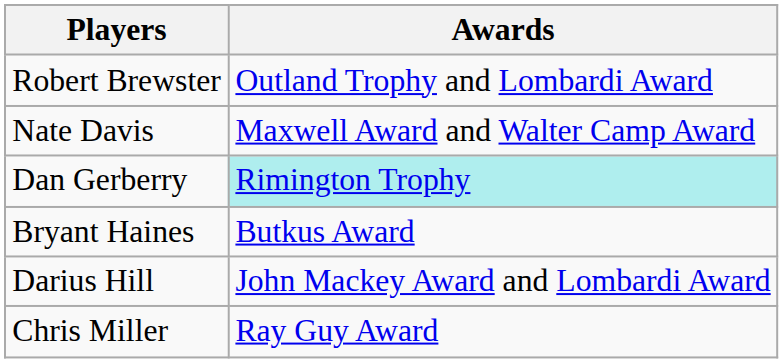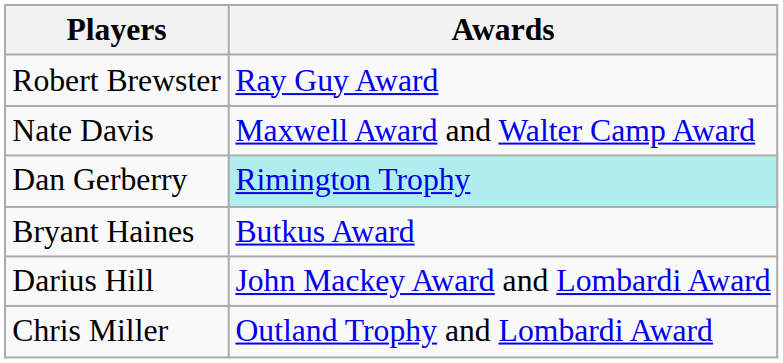Robert Brewster | Awards: Outland Trophy and Lombardi Award -> Ray Guy Award
Chris Miller | Awards: Ray Guy Award -> Outland Trophy and Lombardi Award
